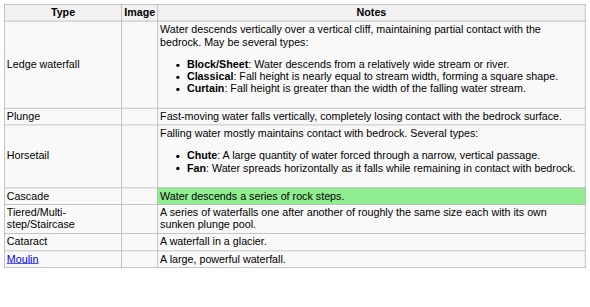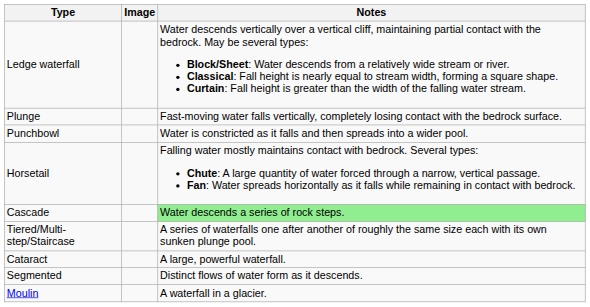+ row: Punchbowl | Water is constricted as it falls and then spreads into a wider pool.
Cataract | Notes: A waterfall in a glacier. -> A large, powerful waterfall.
+ row: Segmented | Distinct flows of water form as it descends.
Moulin | Notes: A large, powerful waterfall. -> A waterfall in a glacier.
